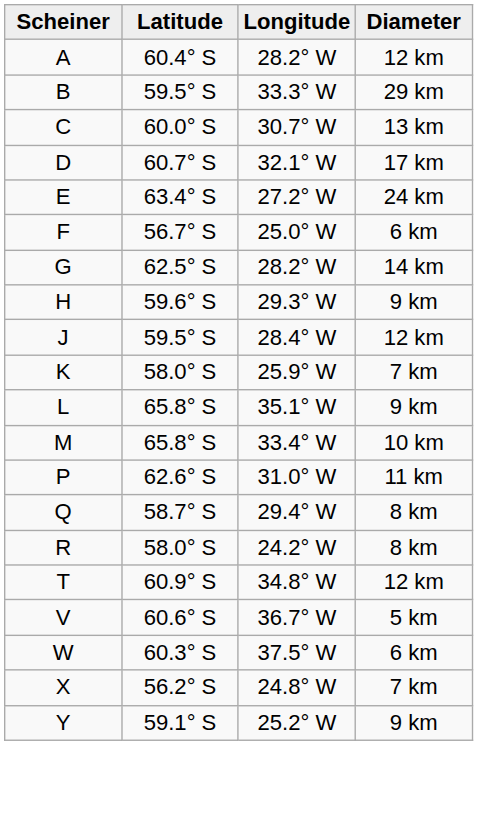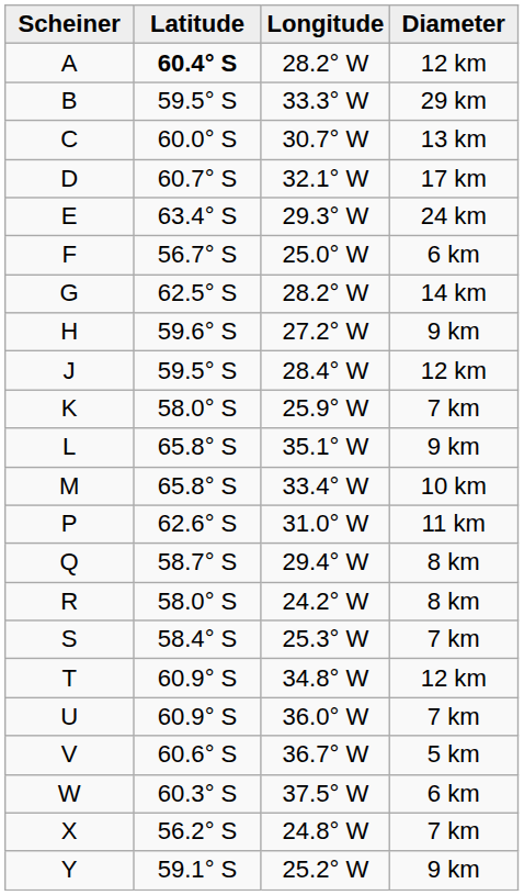A | Latitude: normal -> bold
E | Longitude: 27.2° W -> 29.3° W
H | Longitude: 29.3° W -> 27.2° W
+ row: S | 58.4° S | 25.3° W | 7 km
+ row: U | 60.9° S | 36.0° W | 7 km
